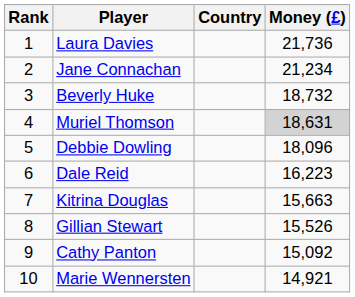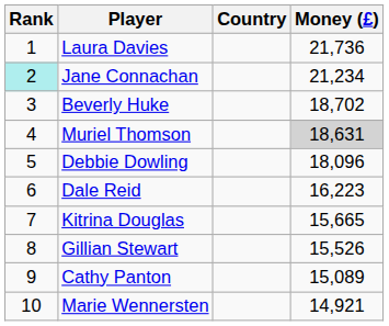Jane Connachan | Rank: no background -> paleturquoise background
Beverly Huke | Money (£): 18,732 -> 18,702
Kitrina Douglas | Money (£): 15,663 -> 15,665
Cathy Panton | Money (£): 15,092 -> 15,089
